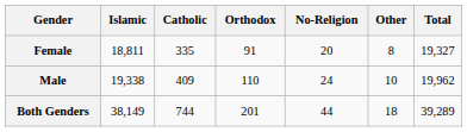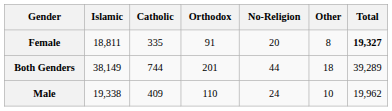Female | Total: normal -> bold
rows swapped: Male <-> Both Genders
